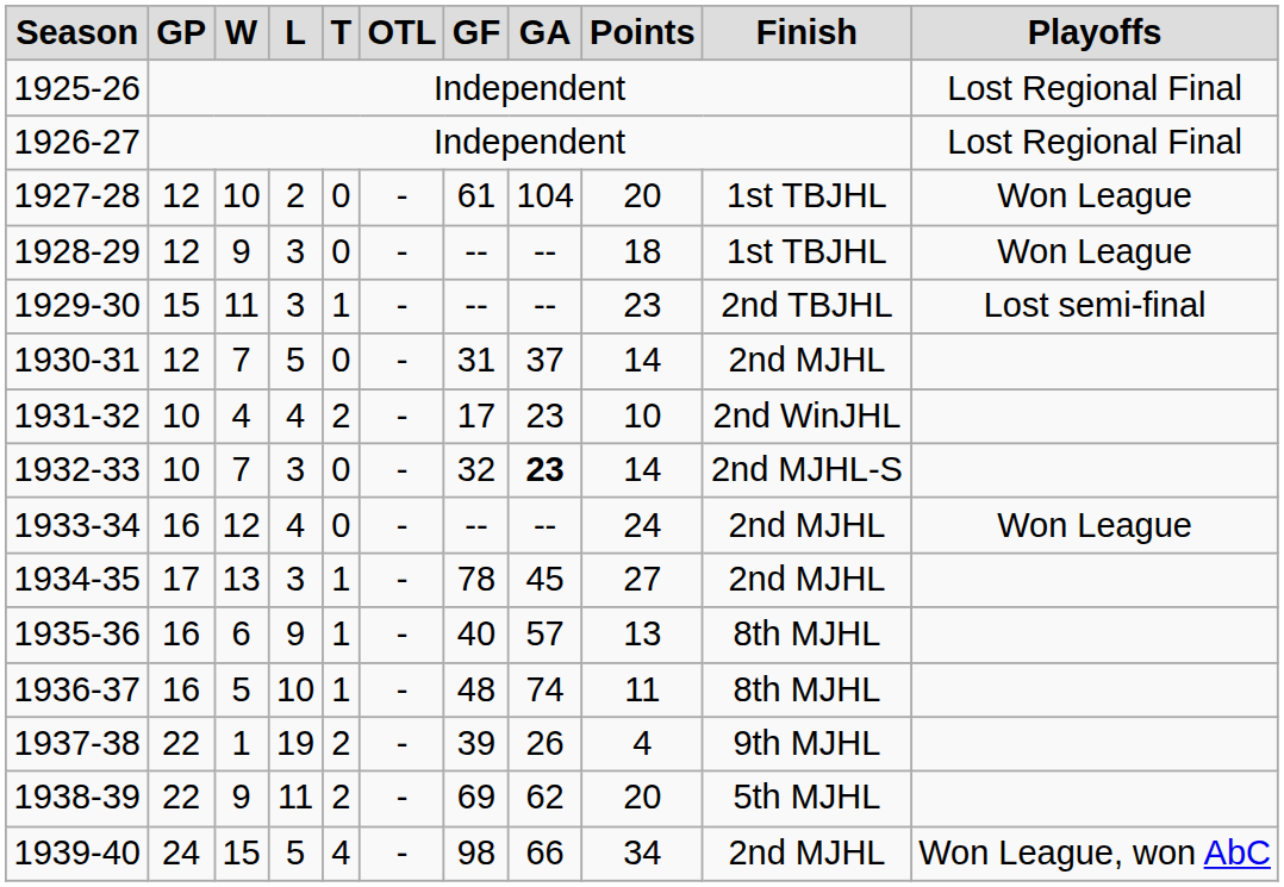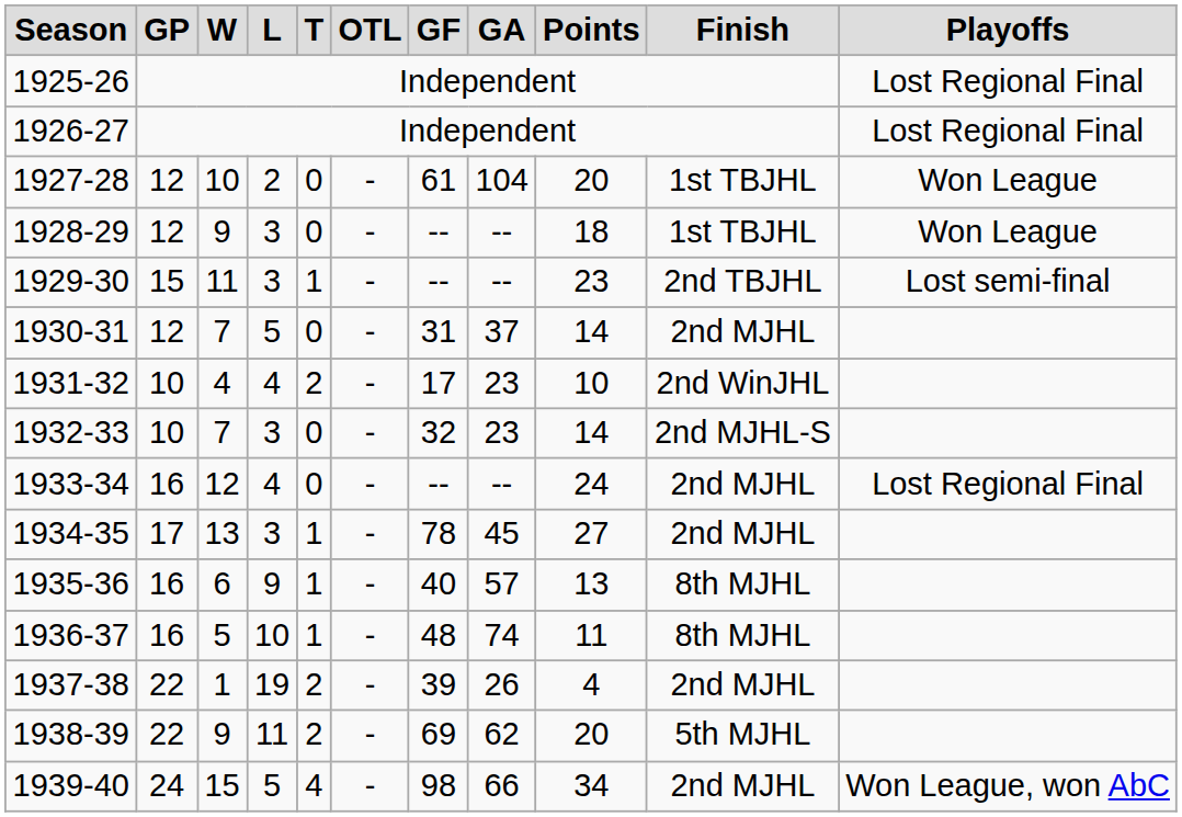1932-33 | GA: bold -> normal
1933-34 | Playoffs: Won League -> Lost Regional Final
1937-38 | Finish: 9th MJHL -> 2nd MJHL
